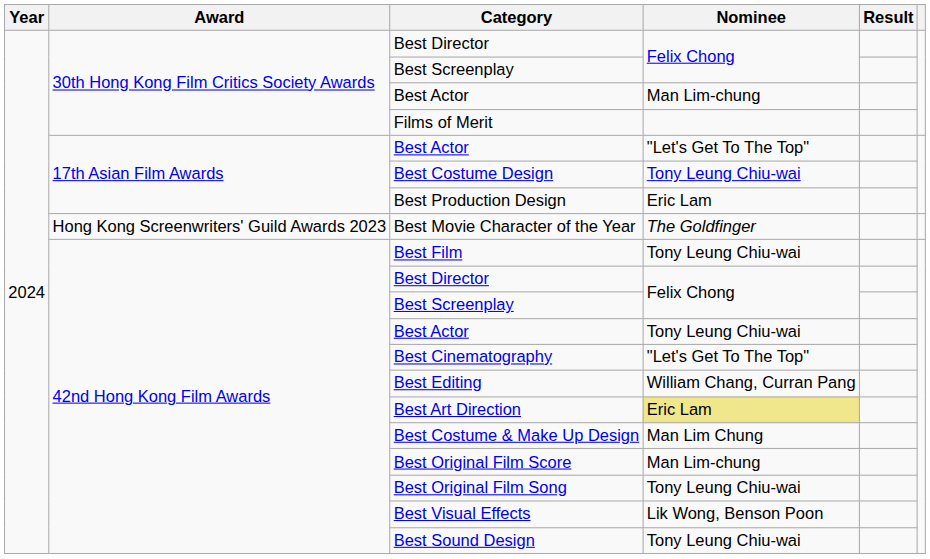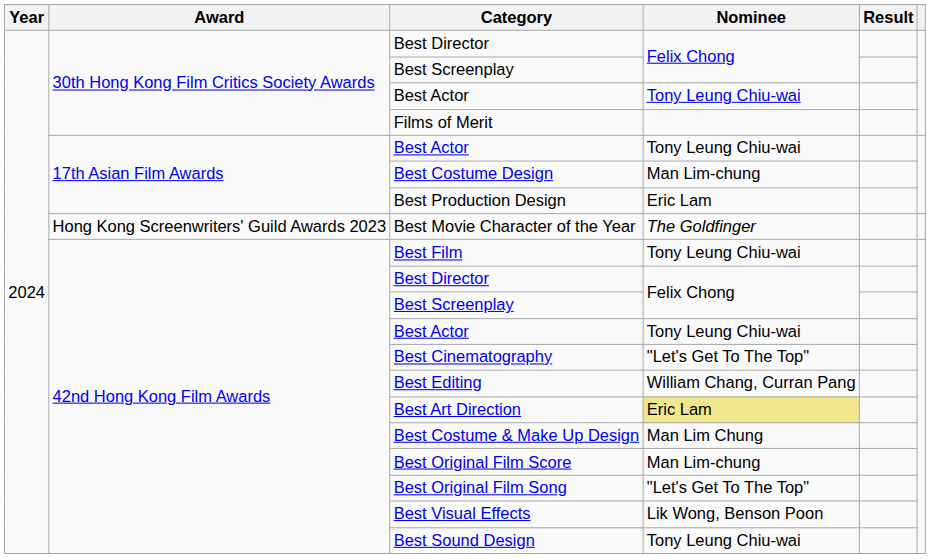30th Hong Kong Film Critics Society Awards / Best Actor | Nominee: Man Lim-chung -> Tony Leung Chiu-wai
17th Asian Film Awards / Best Actor | Nominee: "Let's Get To The Top" -> Tony Leung Chiu-wai
Best Costume Design | Nominee: Tony Leung Chiu-wai -> Man Lim-chung
Best Original Film Song | Nominee: Tony Leung Chiu-wai -> "Let's Get To The Top"
